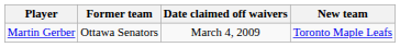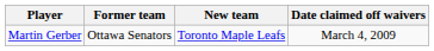columns swapped: New team <-> Date claimed off waivers
